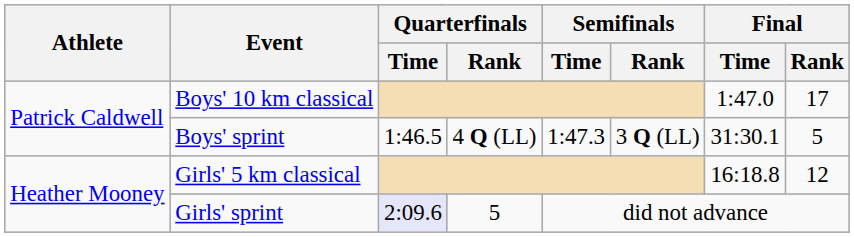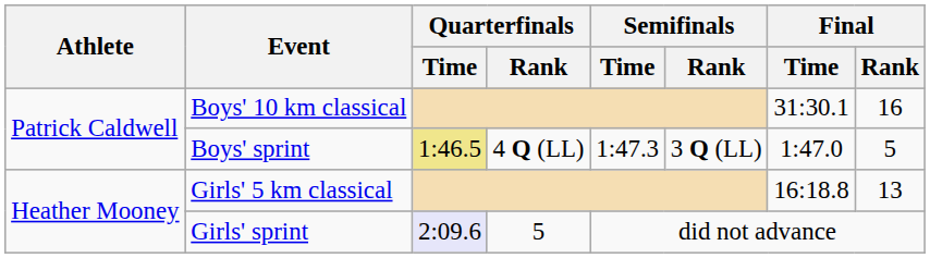Boys' 10 km classical | Final / Time: 1:47.0 -> 31:30.1
Boys' 10 km classical | Final / Rank: 17 -> 16
Boys' sprint | Quarterfinals / Time: no background -> khaki background
Boys' sprint | Final / Time: 31:30.1 -> 1:47.0
Girls' 5 km classical | Final / Rank: 12 -> 13
